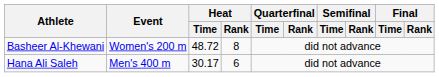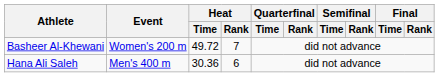Basheer Al-Khewani | Heat / Time: 48.72 -> 49.72
Basheer Al-Khewani | Heat / Rank: 8 -> 7
Hana Ali Saleh | Heat / Time: 30.17 -> 30.36
